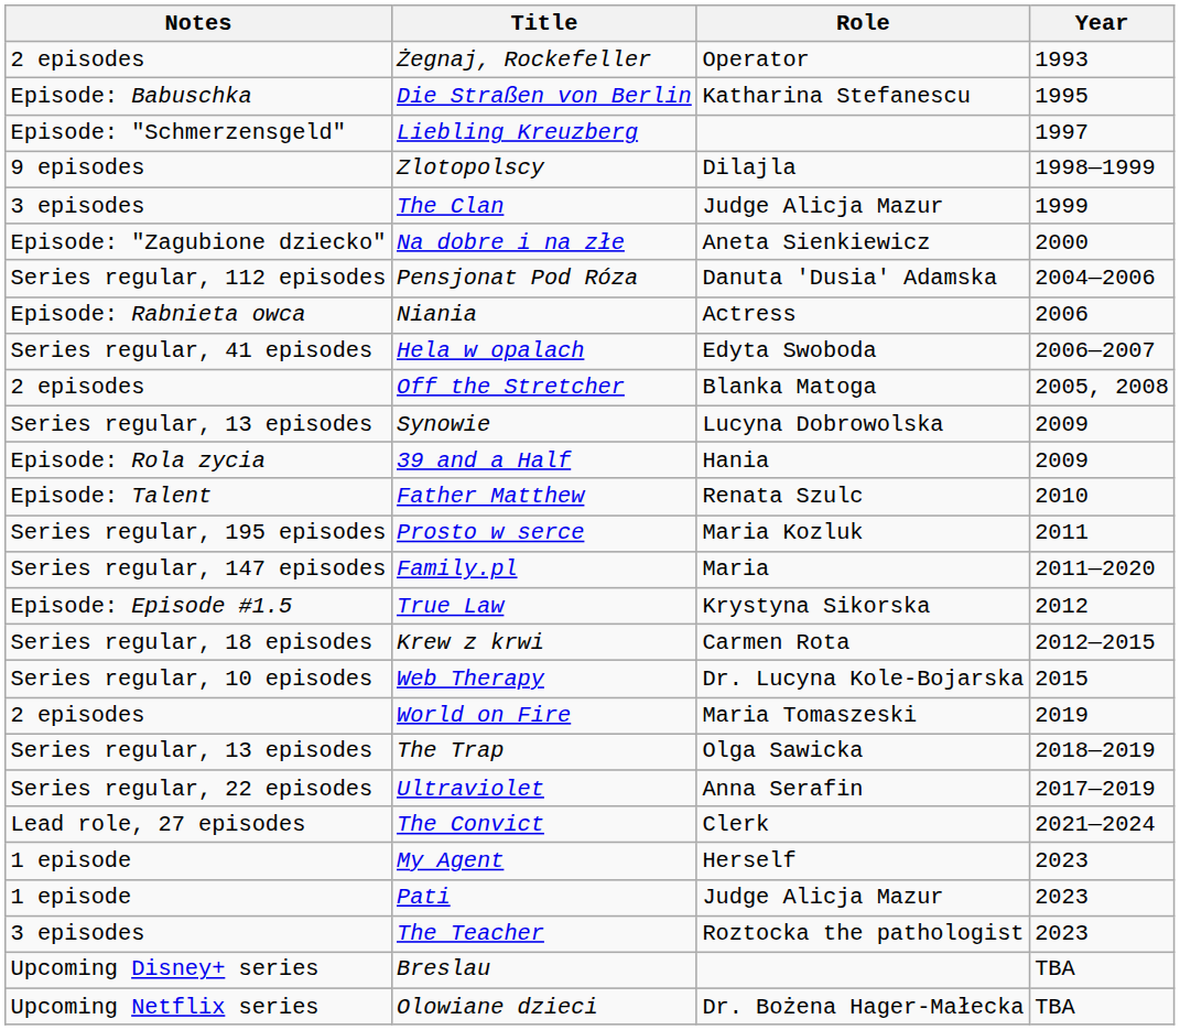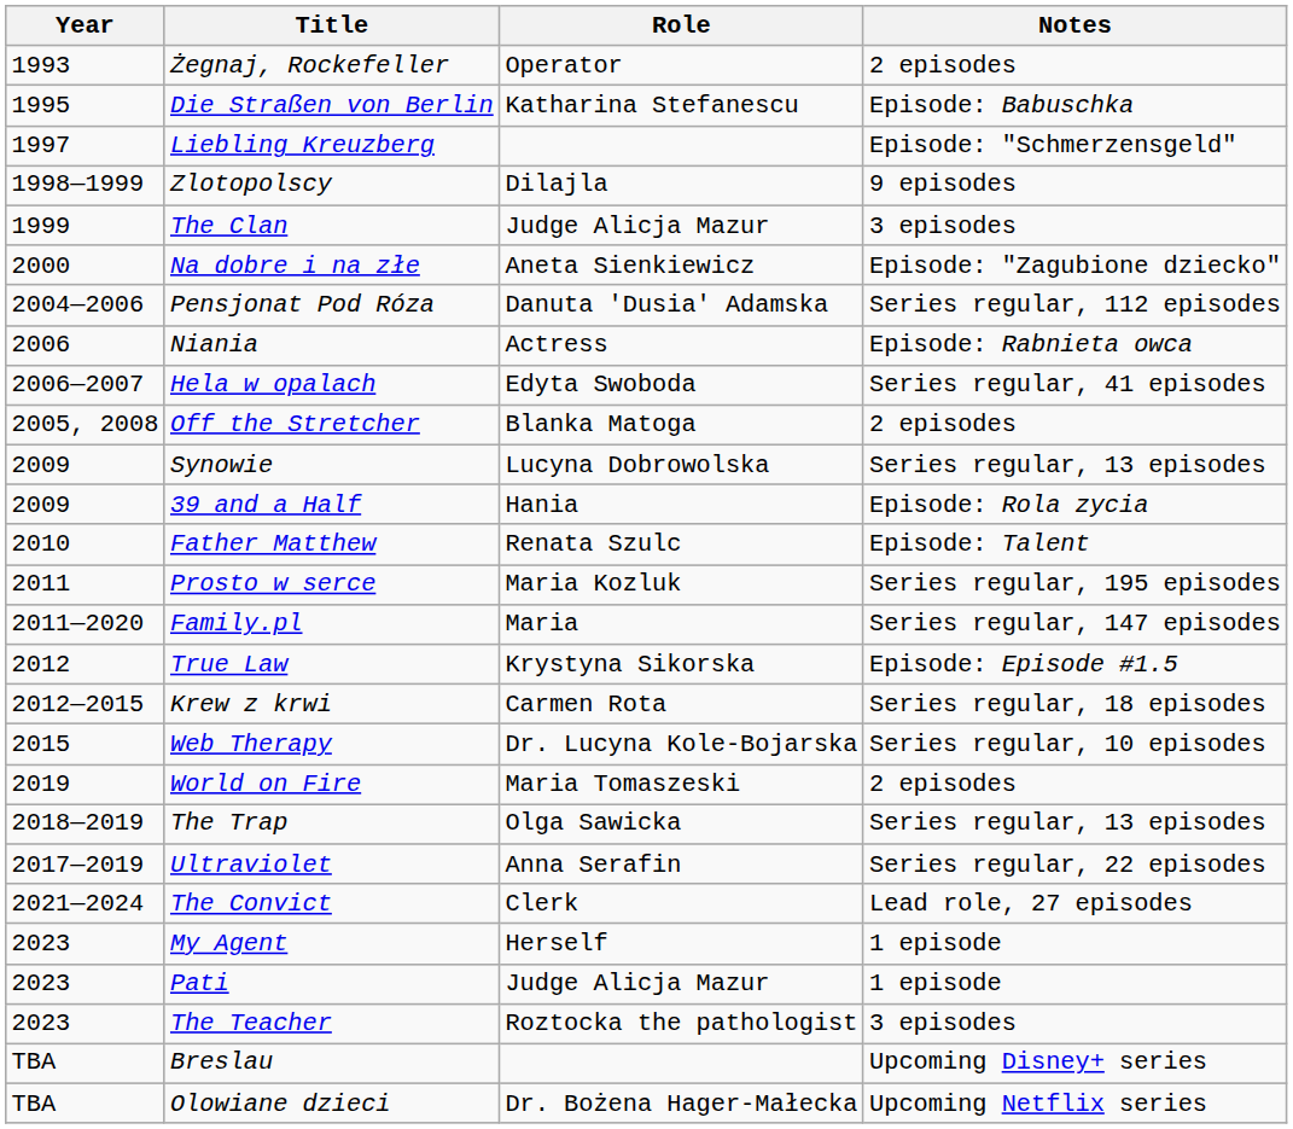columns swapped: Year <-> Notes
